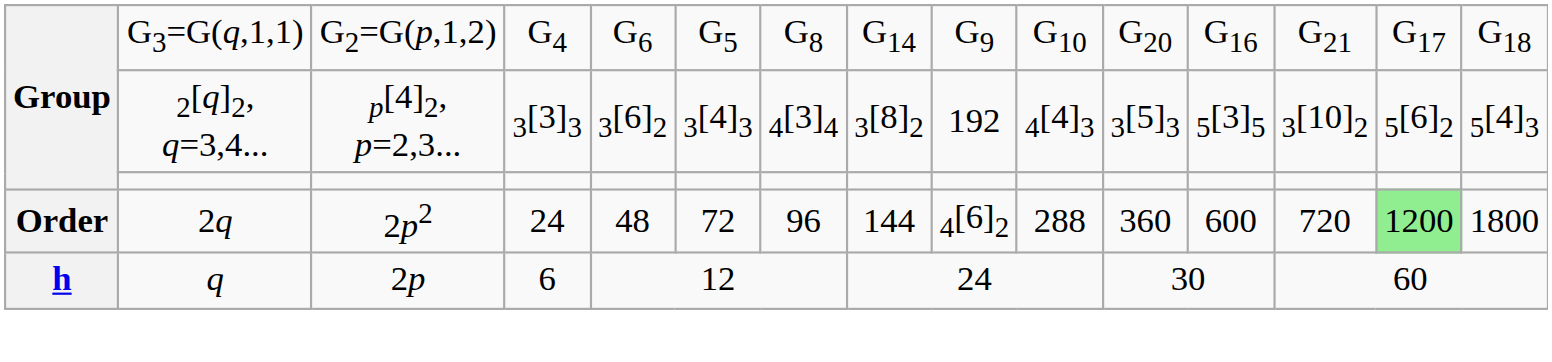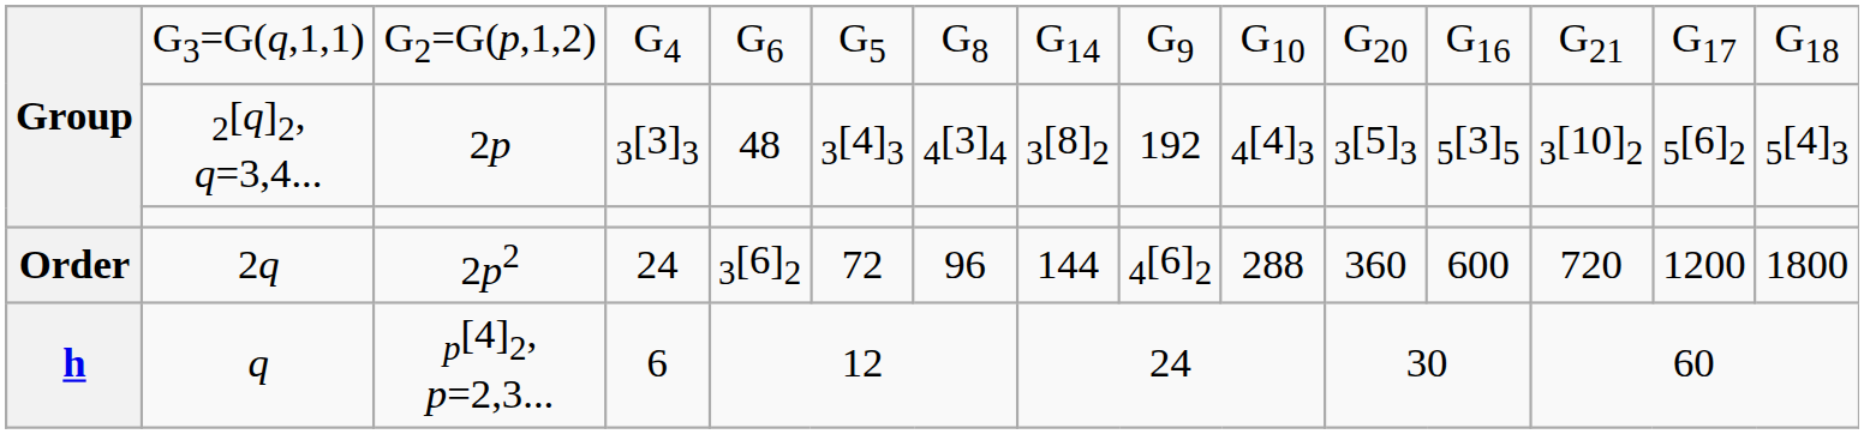2[q]2, q=3,4... | column 3: p[4]2, p=2,3... -> 2p
2[q]2, q=3,4... | column 5: 3[6]2 -> 48
2q | column 5: 48 -> 3[6]2
2q | column 14: lightgreen background -> no background
q | column 3: 2p -> p[4]2, p=2,3...
